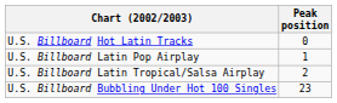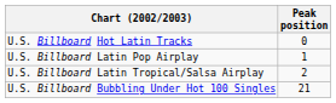U.S. Billboard Bubbling Under Hot 100 Singles | Peak position: 23 -> 21
